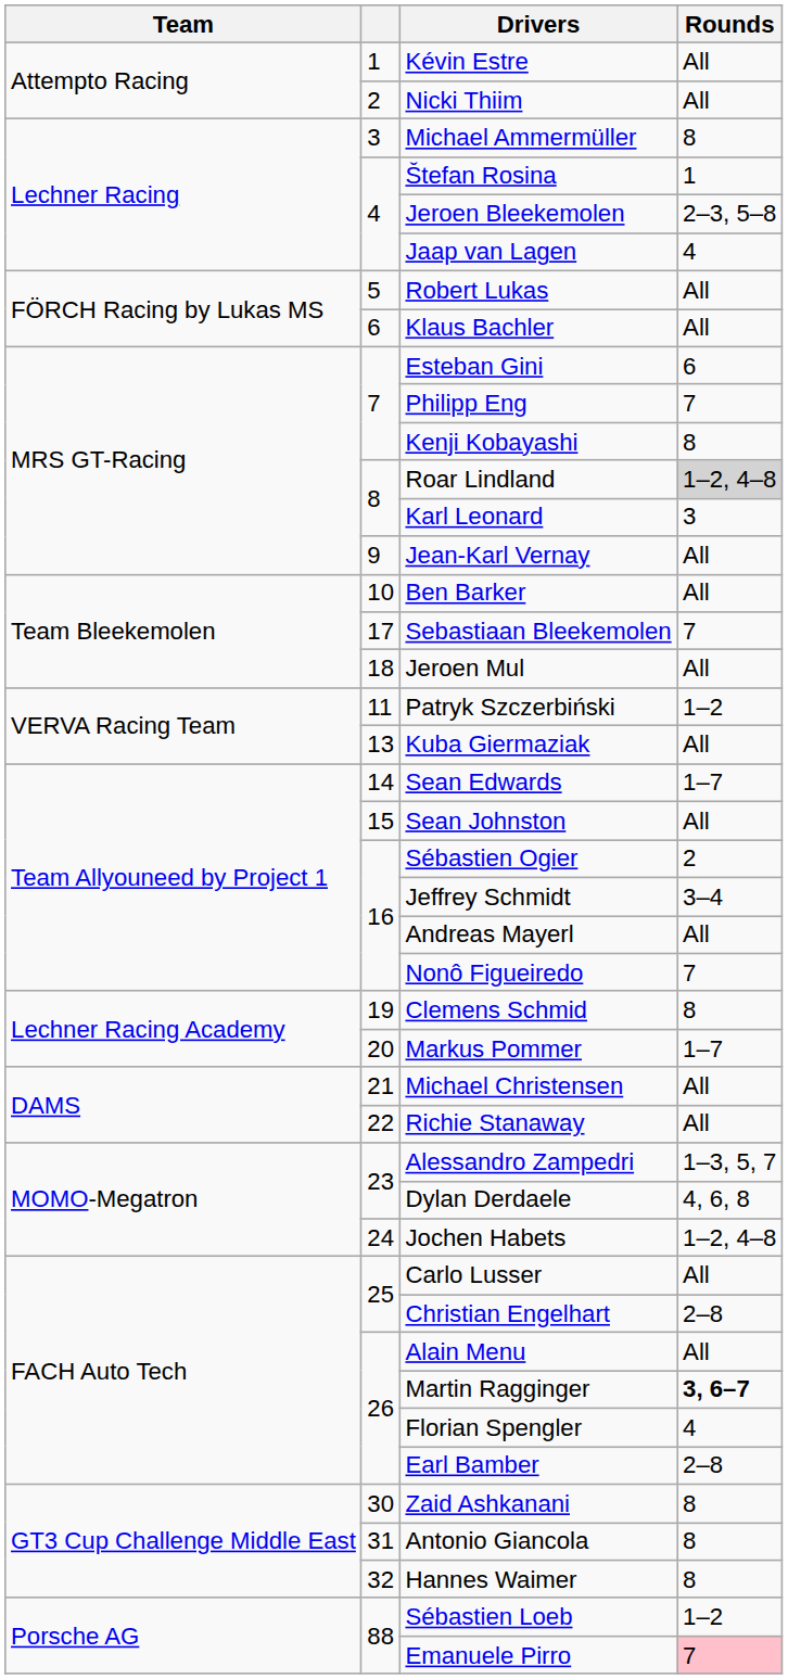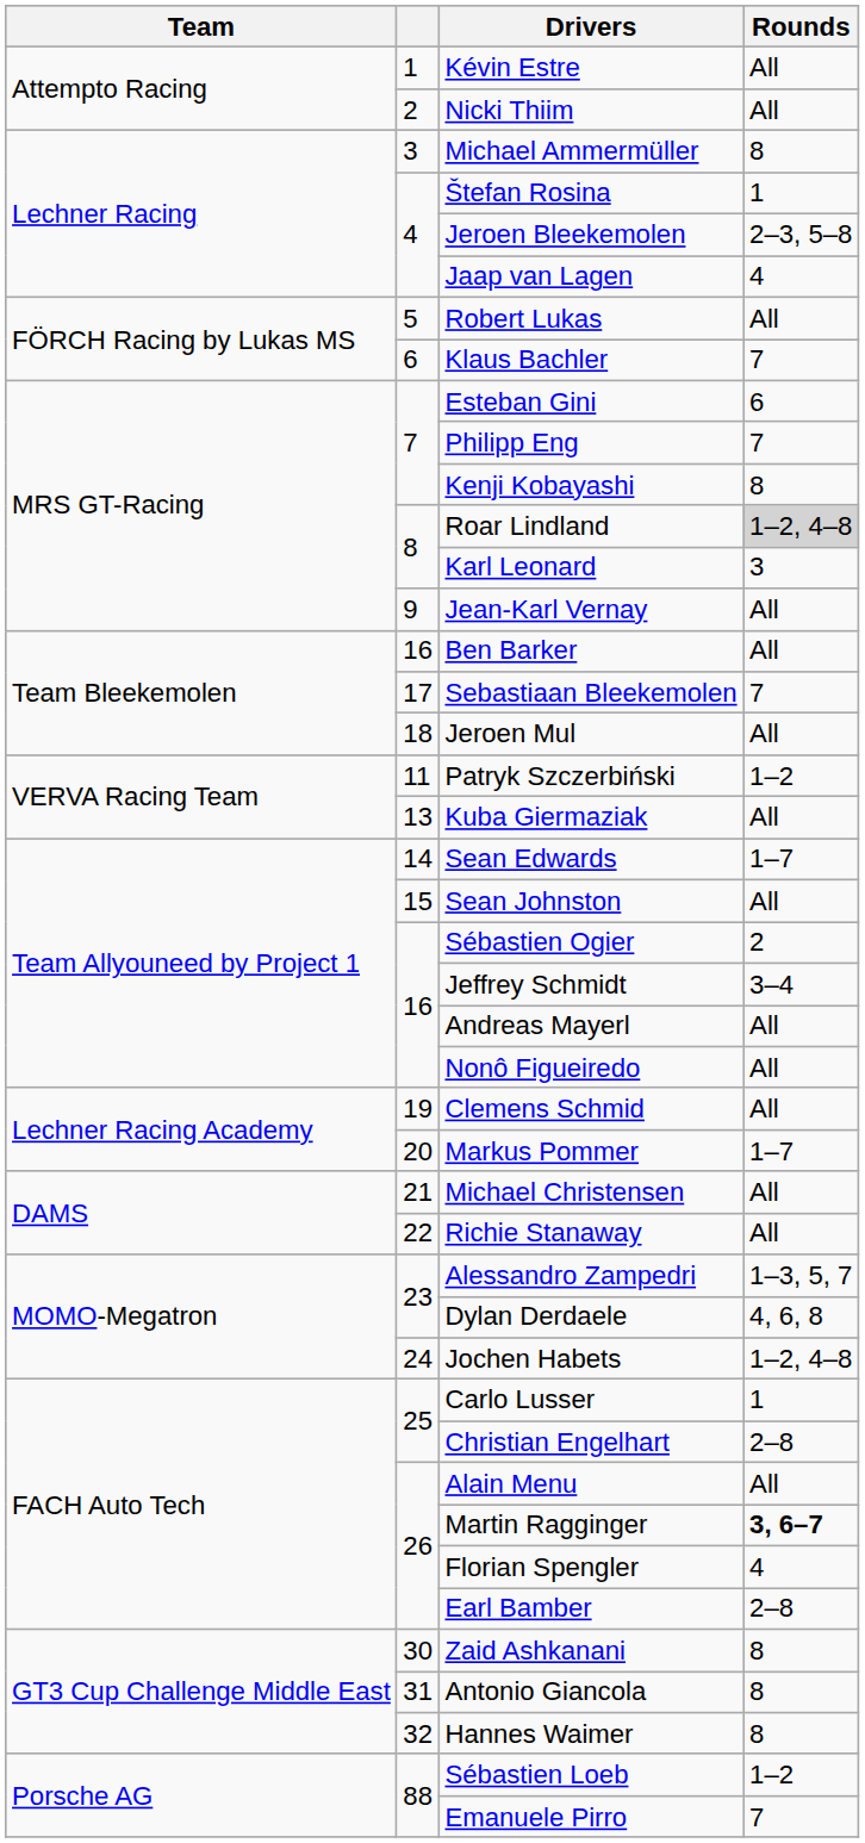Klaus Bachler | Rounds: All -> 7
Ben Barker | column 2: 10 -> 16
Nonô Figueiredo | Rounds: 7 -> All
Clemens Schmid | Rounds: 8 -> All
Carlo Lusser | Rounds: All -> 1
Emanuele Pirro | Rounds: pink background -> no background
